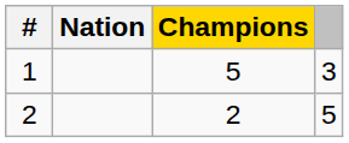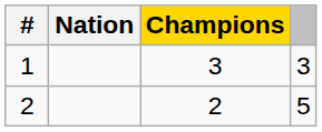1 | Champions: 5 -> 3
